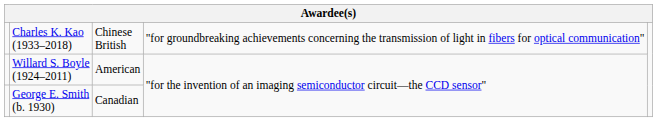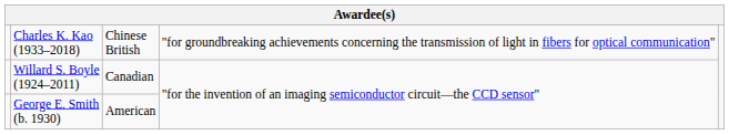Willard S. Boyle (1924–2011) | column 3: American -> Canadian
George E. Smith (b. 1930) | column 3: Canadian -> American
